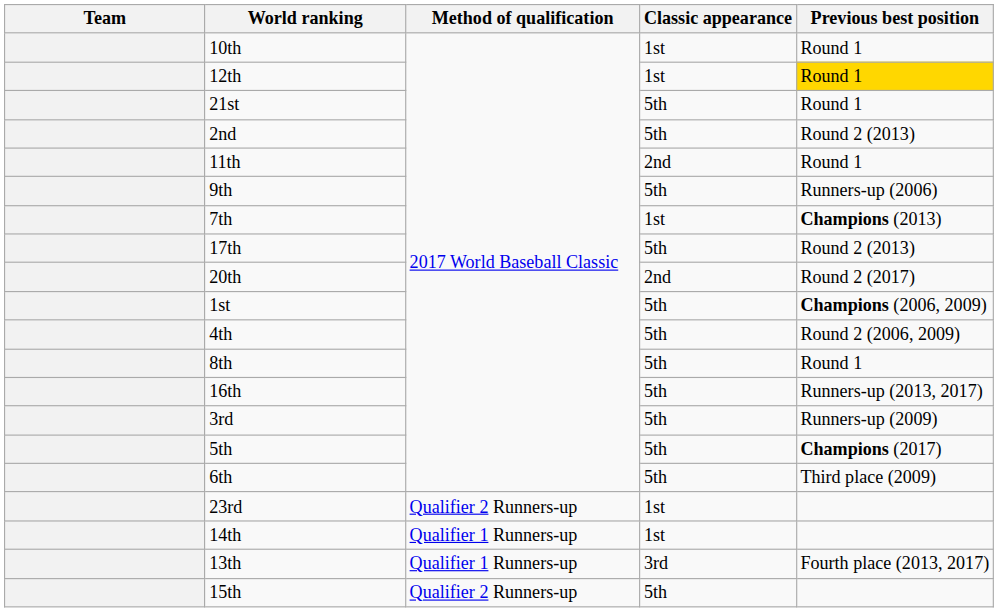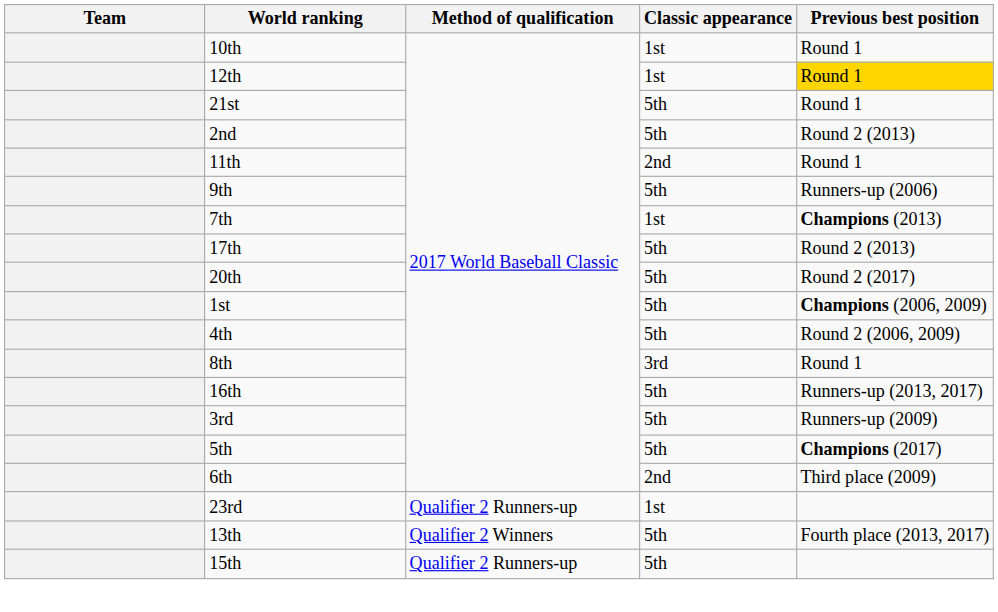20th | Classic appearance: 2nd -> 5th
8th | Classic appearance: 5th -> 3rd
6th | Classic appearance: 5th -> 2nd
- row: 14th | Qualifier 1 Runners-up | 1st
13th | Method of qualification: Qualifier 1 Runners-up -> Qualifier 2 Winners
13th | Classic appearance: 3rd -> 5th
